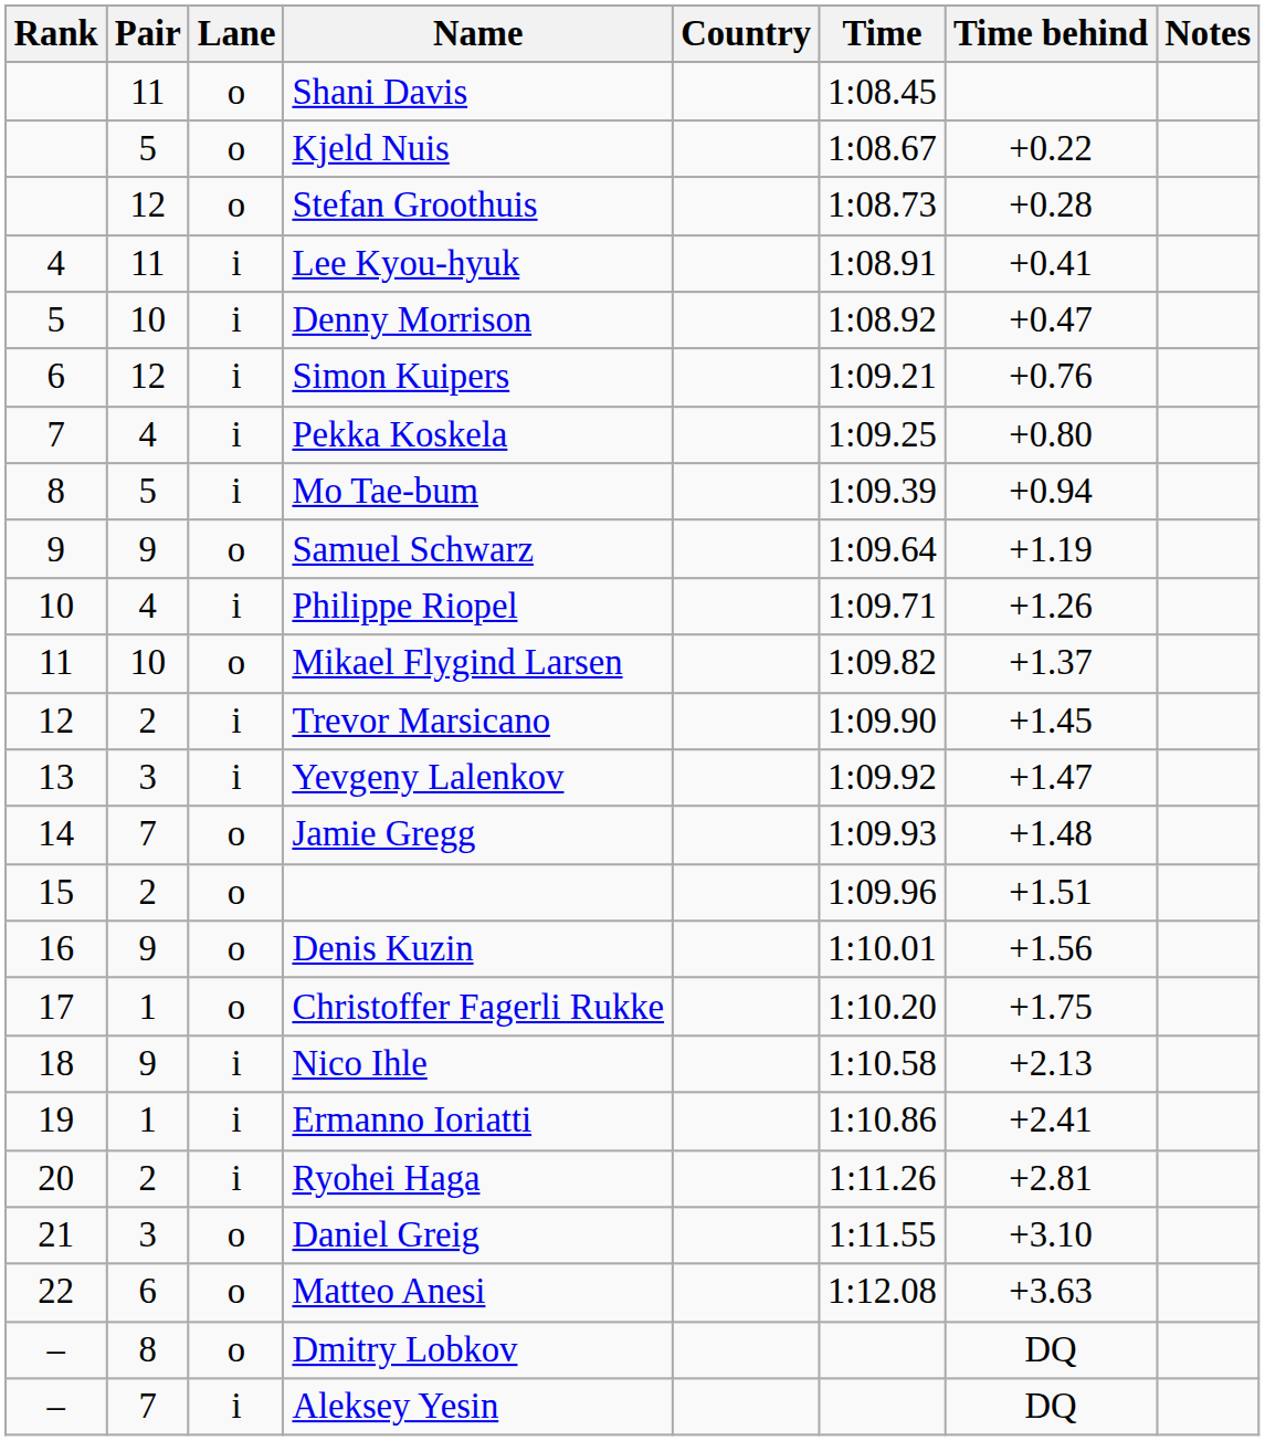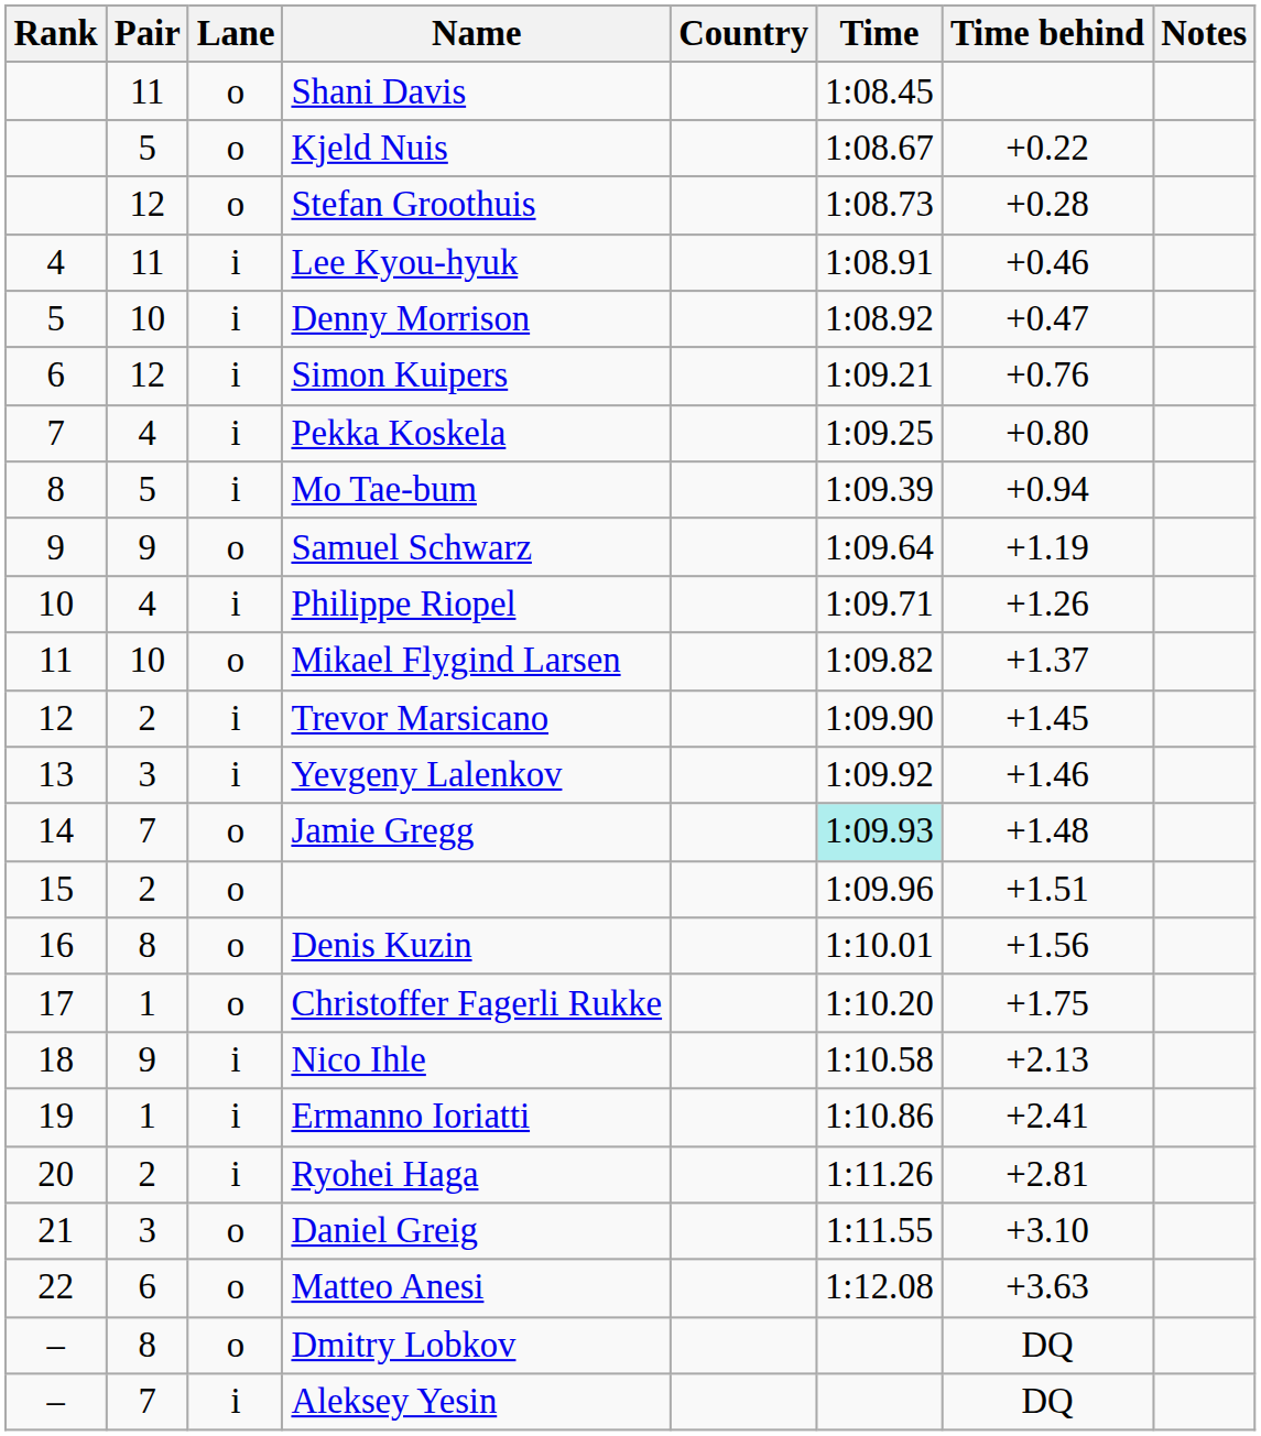Lee Kyou-hyuk | Time behind: +0.41 -> +0.46
Yevgeny Lalenkov | Time behind: +1.47 -> +1.46
Jamie Gregg | Time: no background -> paleturquoise background
Denis Kuzin | Pair: 9 -> 8
